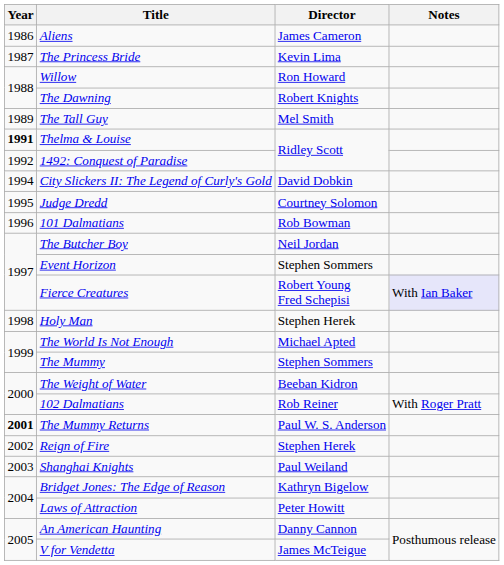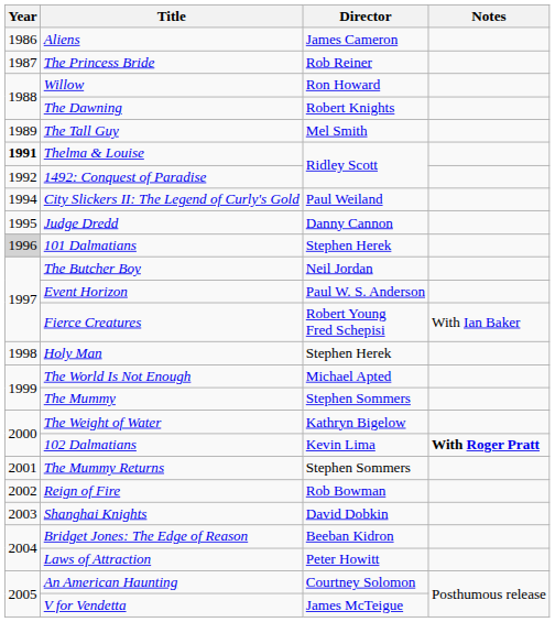The Princess Bride | Director: Kevin Lima -> Rob Reiner
City Slickers II: The Legend of Curly's Gold | Director: David Dobkin -> Paul Weiland
Judge Dredd | Director: Courtney Solomon -> Danny Cannon
101 Dalmatians | Year: no background -> lightgrey background
101 Dalmatians | Director: Rob Bowman -> Stephen Herek
Event Horizon | Director: Stephen Sommers -> Paul W. S. Anderson
Fierce Creatures | Notes: lavender background -> no background
The Weight of Water | Director: Beeban Kidron -> Kathryn Bigelow
102 Dalmatians | Director: Rob Reiner -> Kevin Lima
102 Dalmatians | Notes: normal -> bold
The Mummy Returns | Year: bold -> normal
The Mummy Returns | Director: Paul W. S. Anderson -> Stephen Sommers
Reign of Fire | Director: Stephen Herek -> Rob Bowman
Shanghai Knights | Director: Paul Weiland -> David Dobkin
Bridget Jones: The Edge of Reason | Director: Kathryn Bigelow -> Beeban Kidron
An American Haunting | Director: Danny Cannon -> Courtney Solomon
